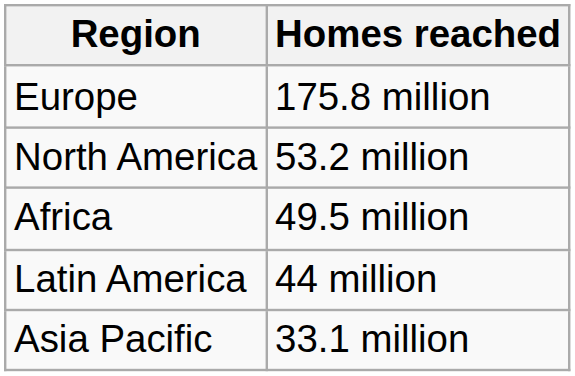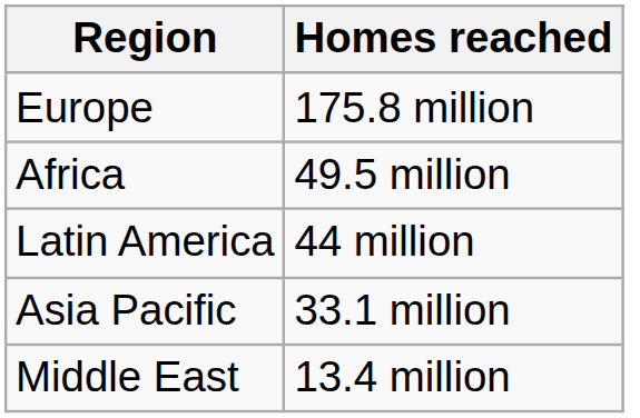- row: North America | 53.2 million
+ row: Middle East | 13.4 million
